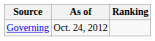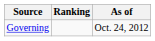columns swapped: Ranking <-> As of
